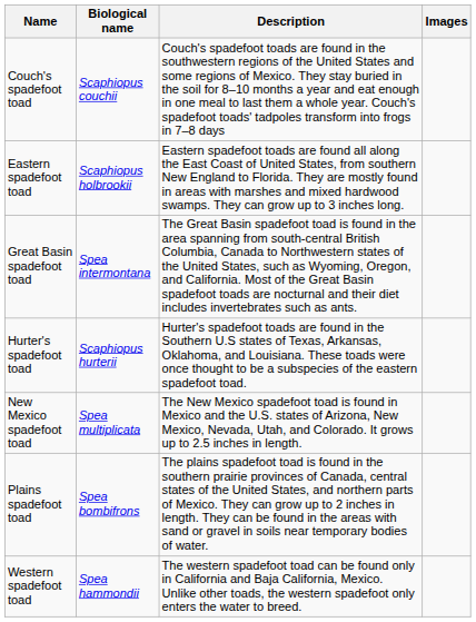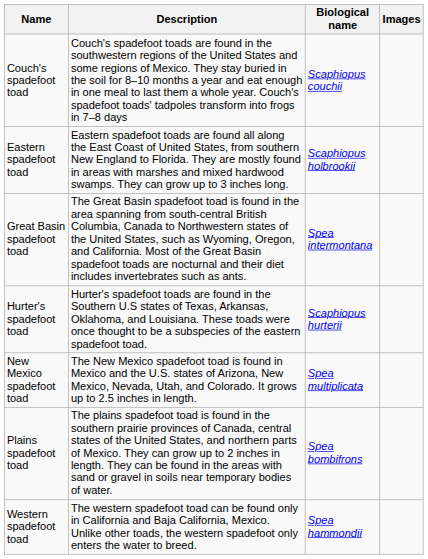columns swapped: Biological name <-> Description
